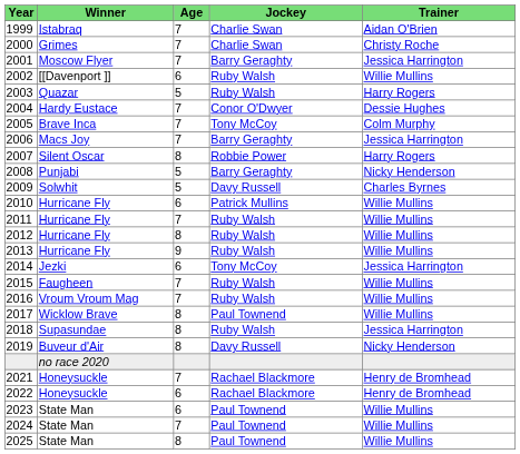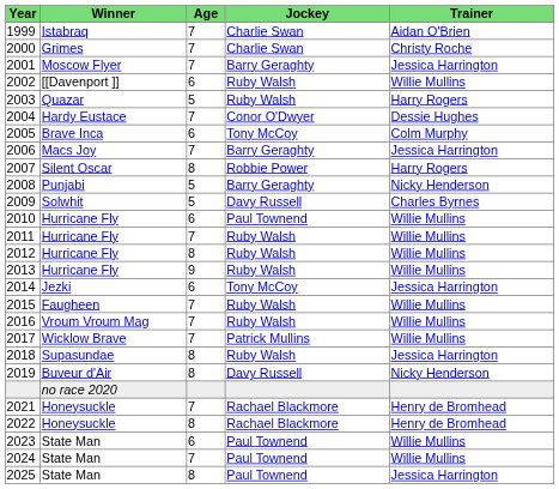2005 | Age: 7 -> 6
2010 | Jockey: Patrick Mullins -> Paul Townend
2017 | Age: 8 -> 7
2017 | Jockey: Paul Townend -> Patrick Mullins
2022 | Age: 6 -> 8
2025 | Trainer: Willie Mullins -> Jessica Harrington
